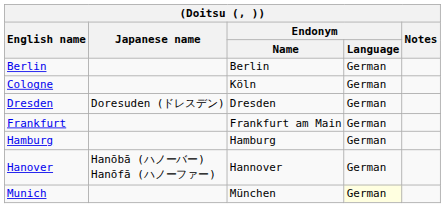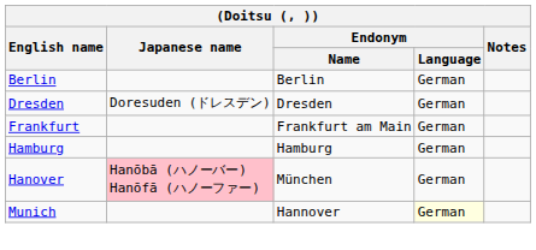- row: Cologne | Köln | German
Hanover | Japanese name: no background -> pink background
Hanover | Endonym / Name: Hannover -> München
Munich | Endonym / Name: München -> Hannover
